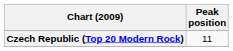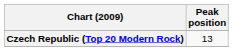Czech Republic (Top 20 Modern Rock) | Peak position: 11 -> 13
